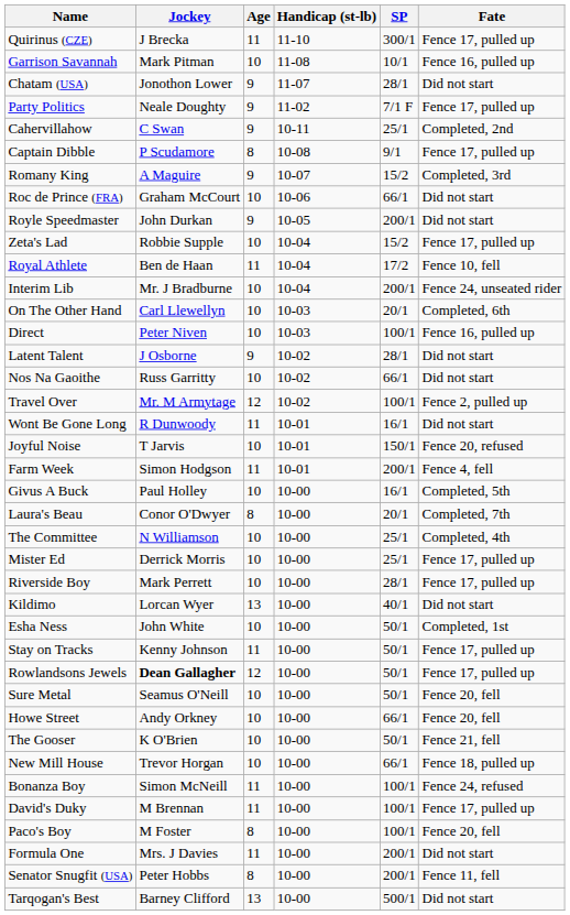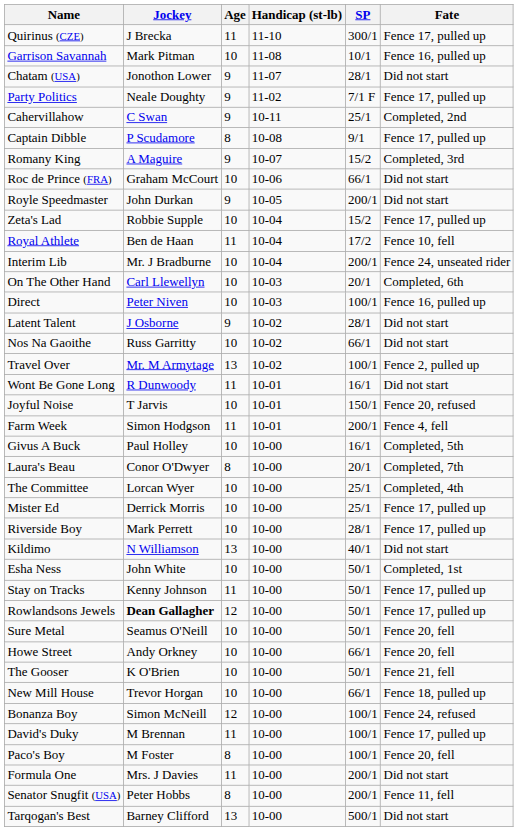Travel Over | Age: 12 -> 13
The Committee | Jockey: N Williamson -> Lorcan Wyer
Kildimo | Jockey: Lorcan Wyer -> N Williamson
Bonanza Boy | Age: 11 -> 12
